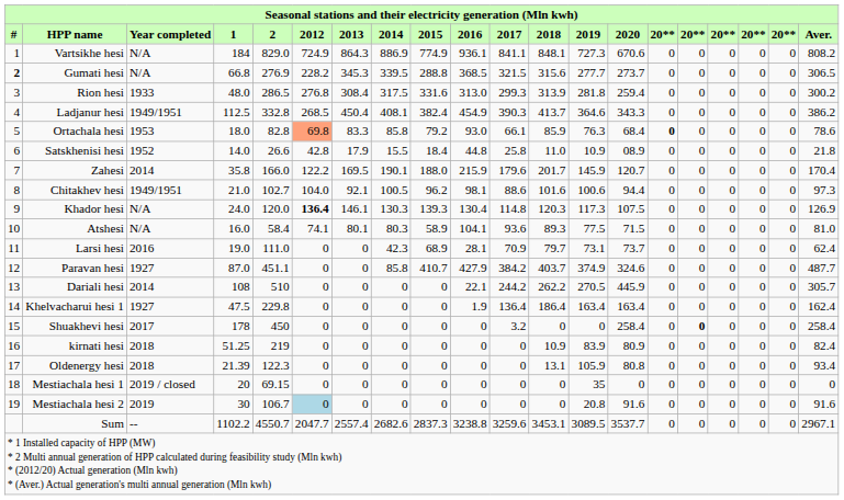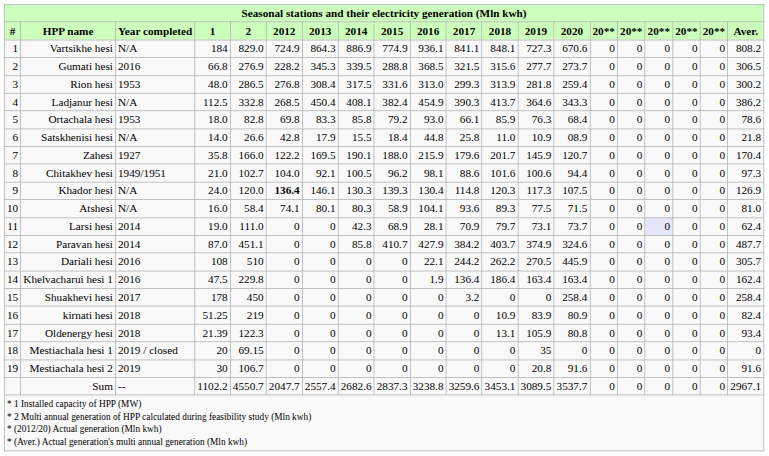Gumati hesi | #: bold -> normal
Gumati hesi | Year completed: N/A -> 2016
Rion hesi | Year completed: 1933 -> 1953
Ladjanur hesi | Year completed: 1949/1951 -> N/A
Ortachala hesi | 2012: lightsalmon background -> no background
Ortachala hesi | column 15: bold -> normal
Satskhenisi hesi | Year completed: 1952 -> N/A
Zahesi | Year completed: 2014 -> 1927
Larsi hesi | Year completed: 2016 -> 2014
Larsi hesi | column 17: no background -> lavender background
Paravan hesi | Year completed: 1927 -> 2014
Dariali hesi | Year completed: 2014 -> 2016
Khelvacharui hesi 1 | Year completed: 1927 -> 2016
Shuakhevi hesi | column 16: bold -> normal
Mestiachala hesi 2 | 2012: lightblue background -> no background
